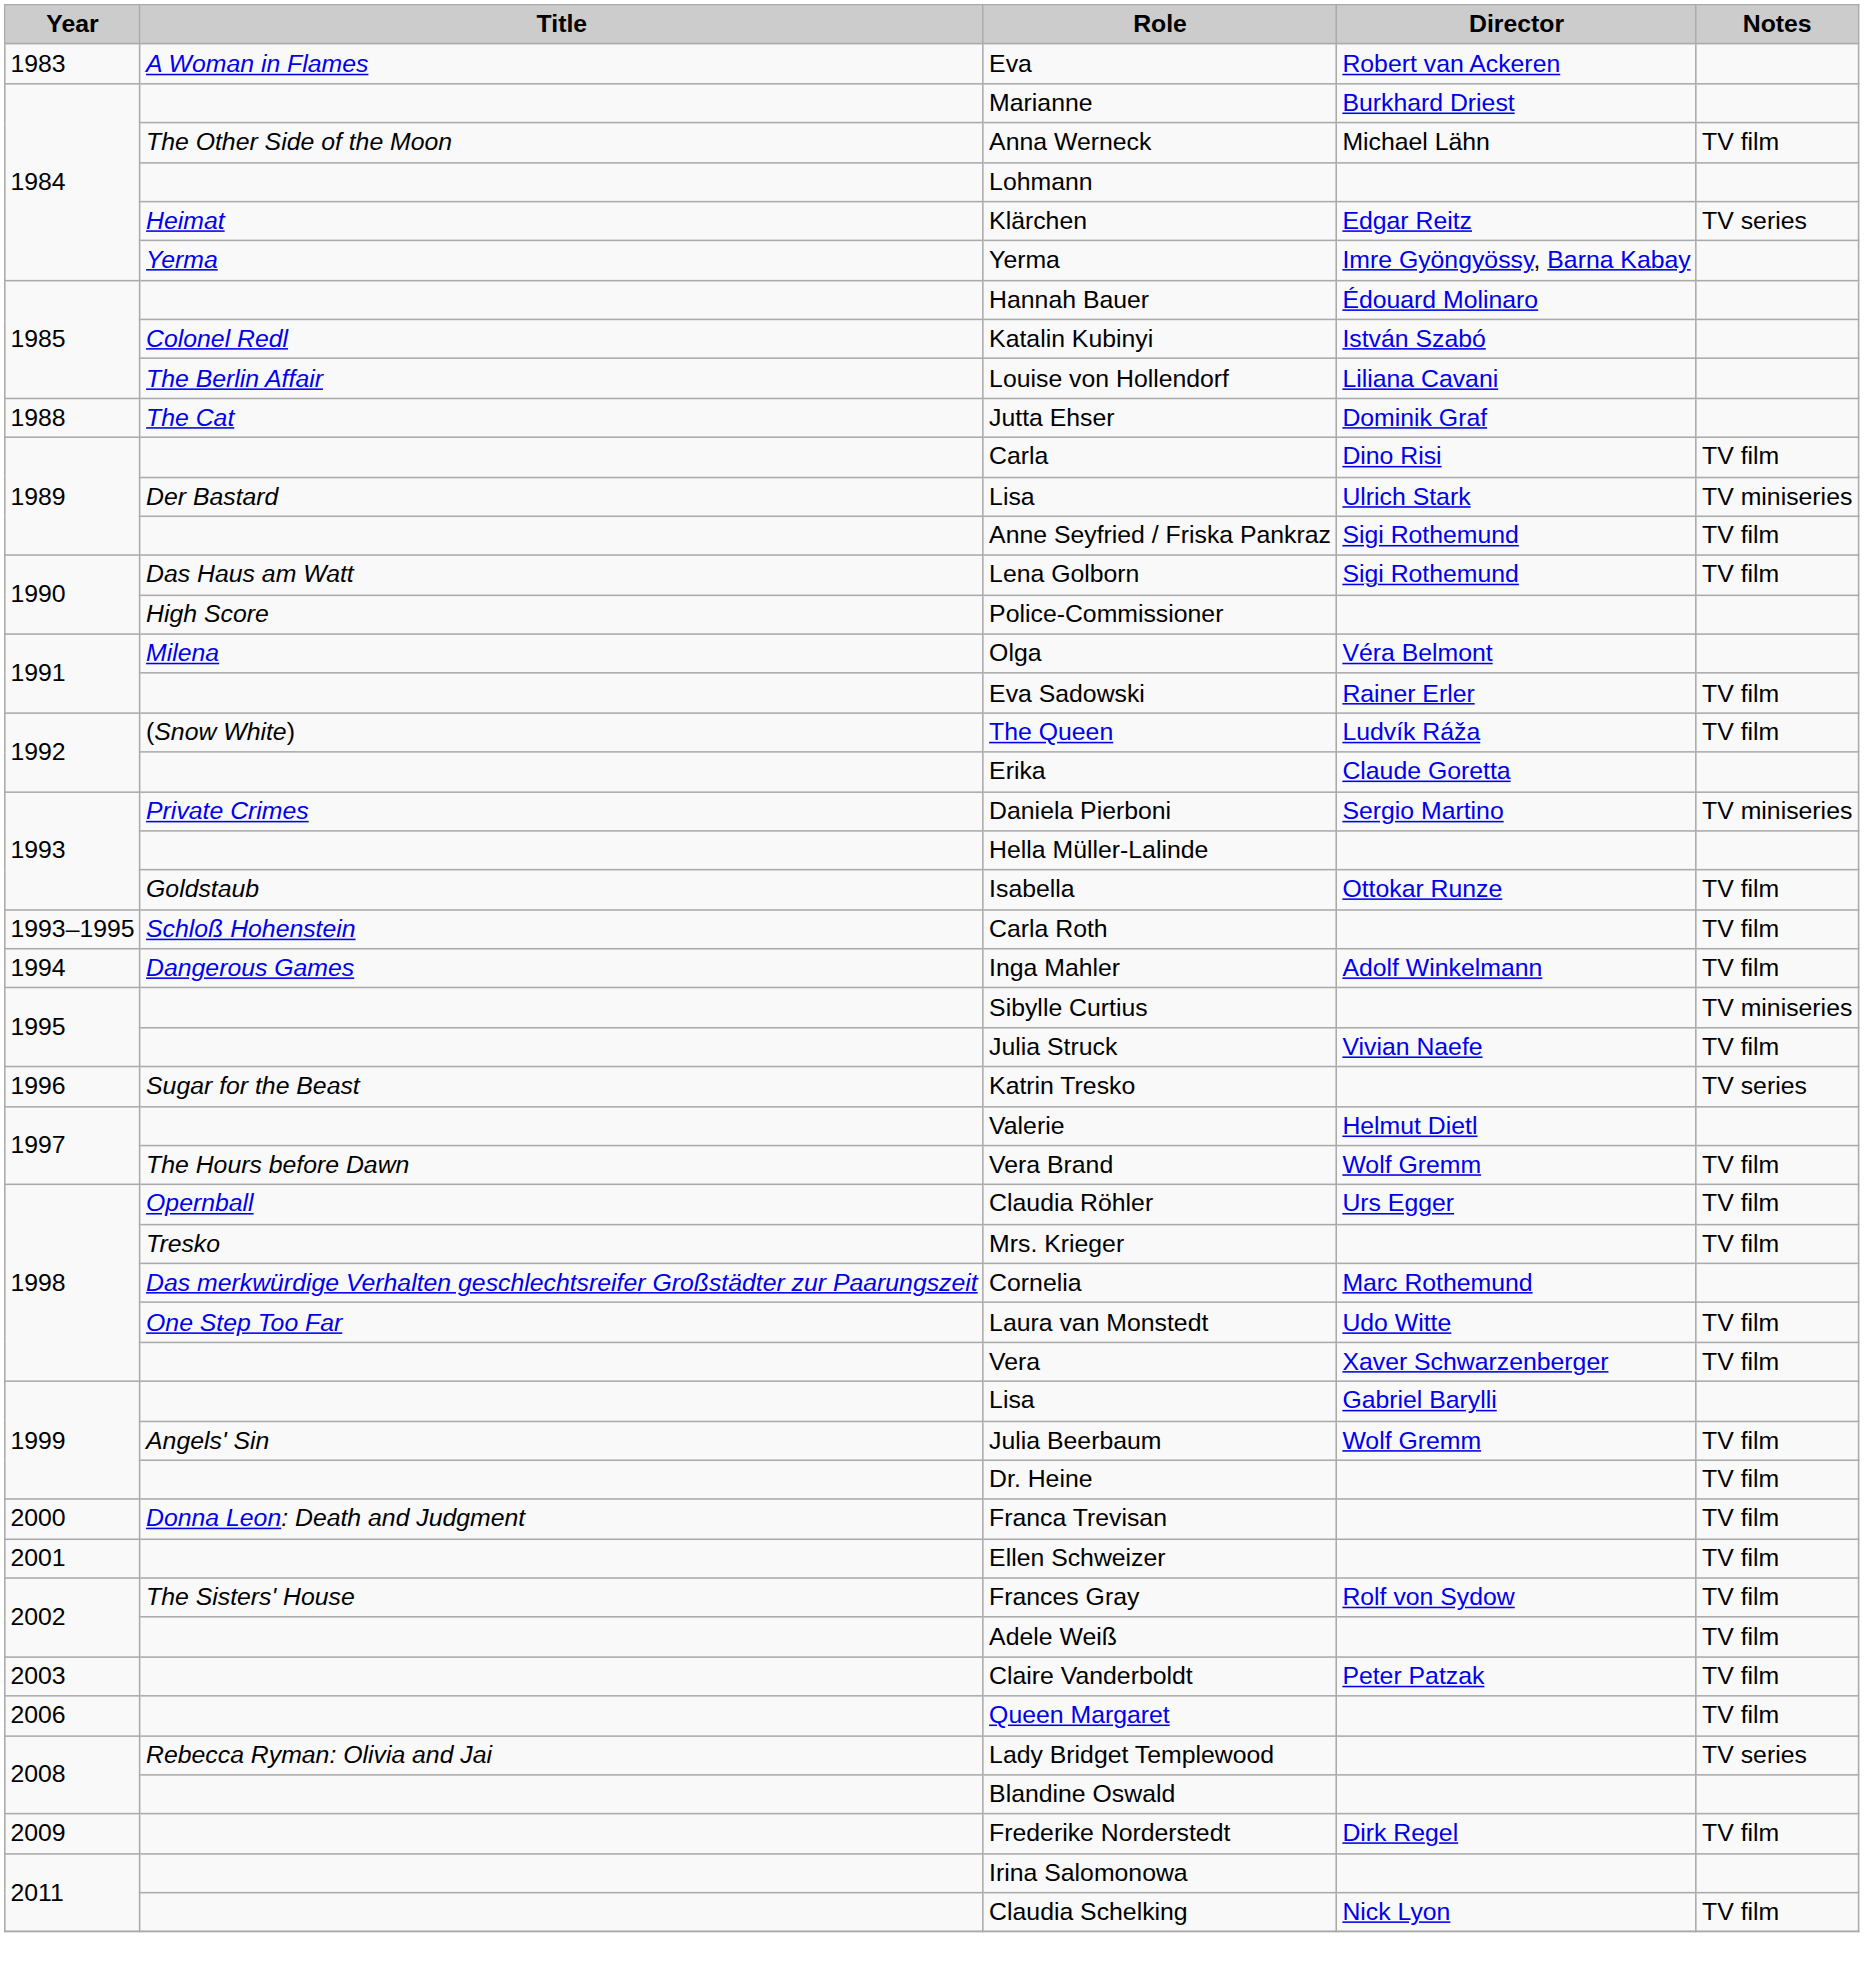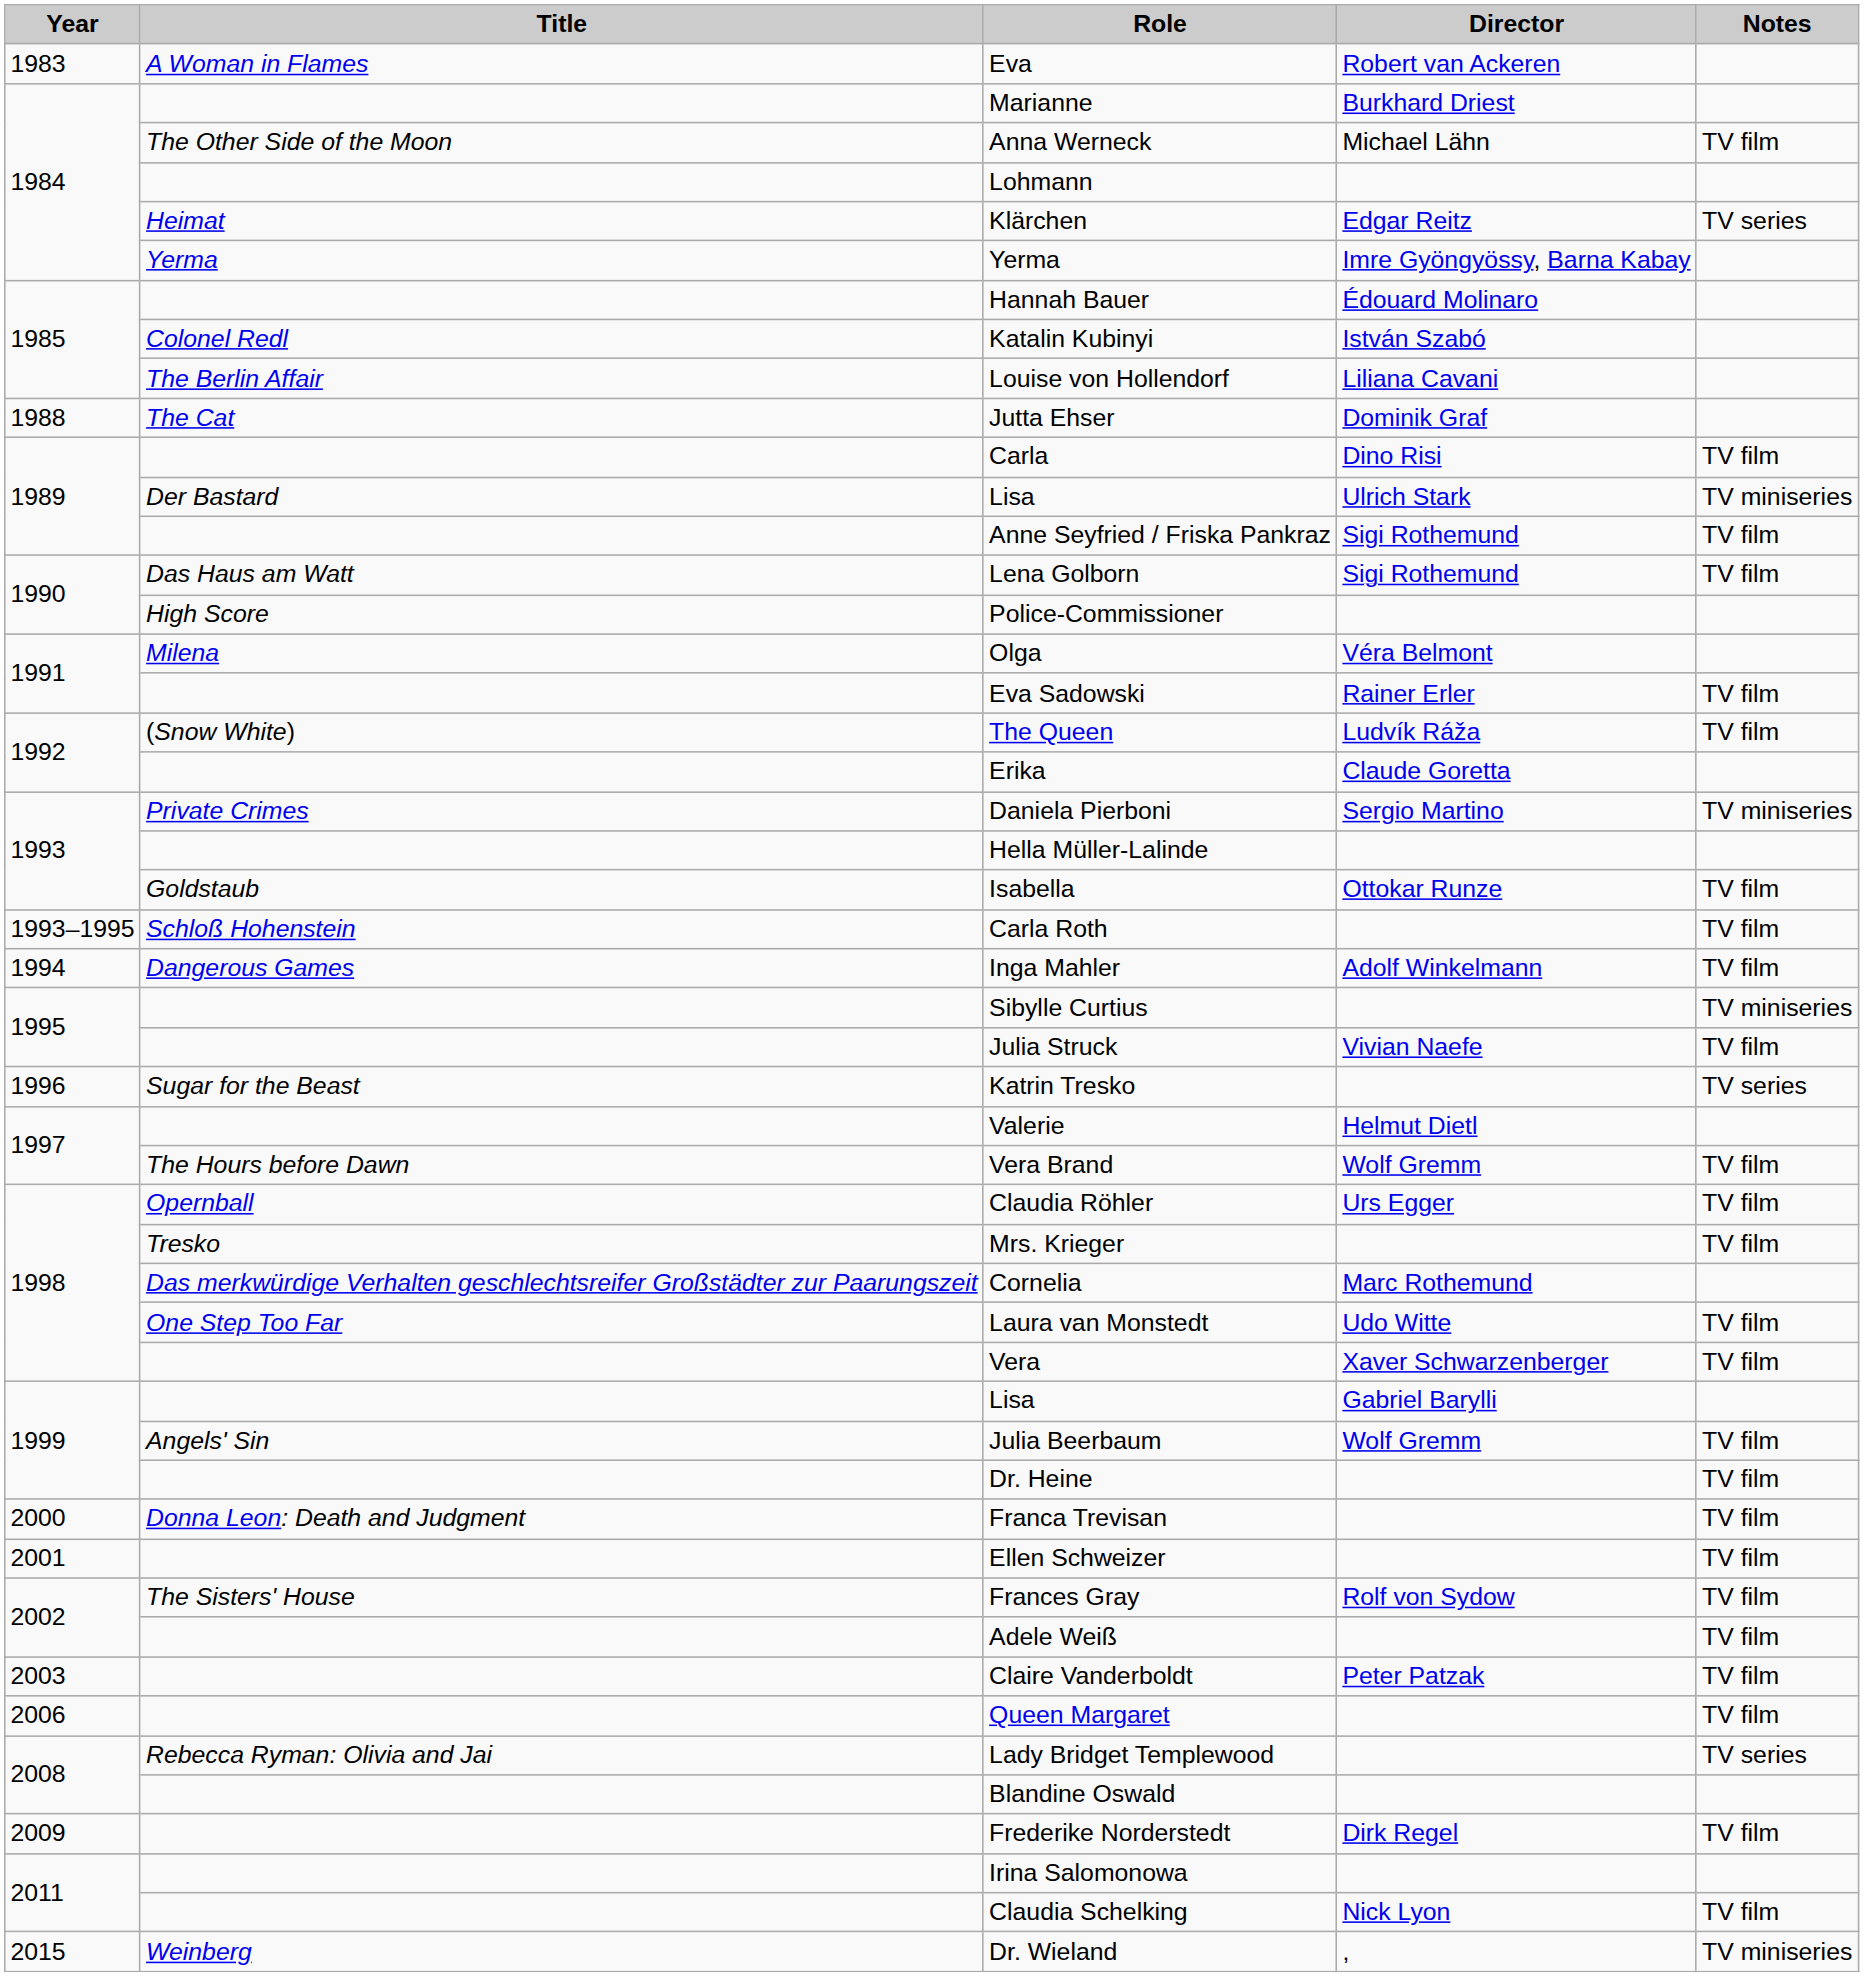+ row: 2015 | Weinberg | Dr. Wieland | , | TV miniseries
